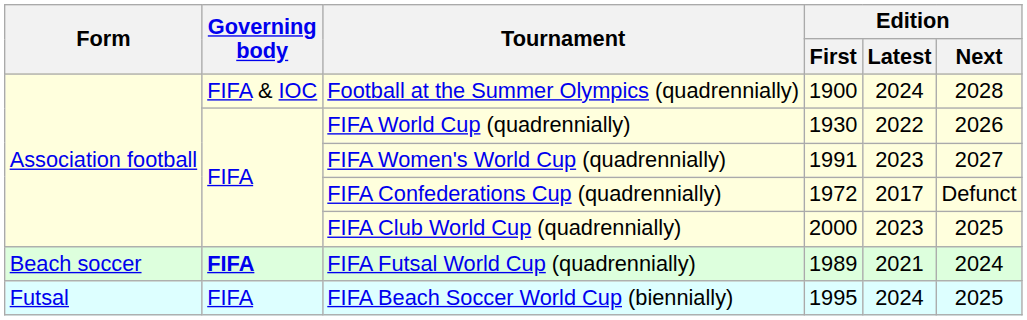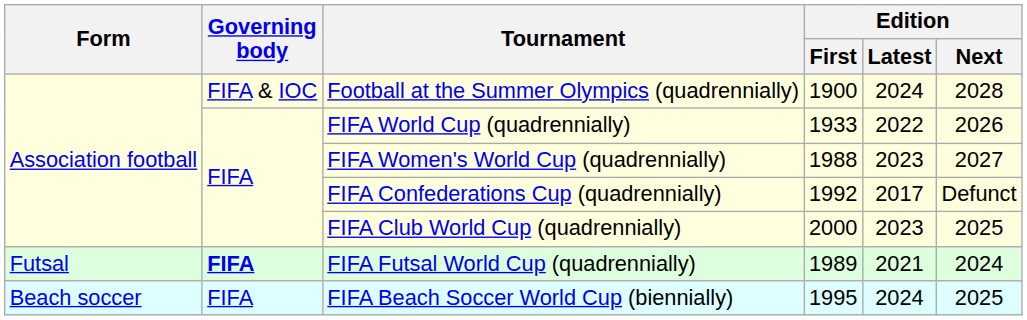FIFA World Cup (quadrennially) | Edition / First: 1930 -> 1933
FIFA Women's World Cup (quadrennially) | Edition / First: 1991 -> 1988
FIFA Confederations Cup (quadrennially) | Edition / First: 1972 -> 1992
FIFA Futsal World Cup (quadrennially) | Form: Beach soccer -> Futsal
FIFA Beach Soccer World Cup (biennially) | Form: Futsal -> Beach soccer
